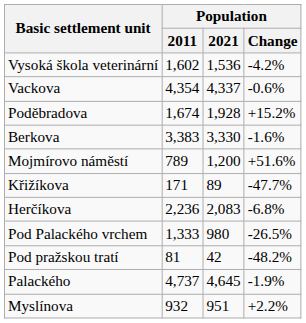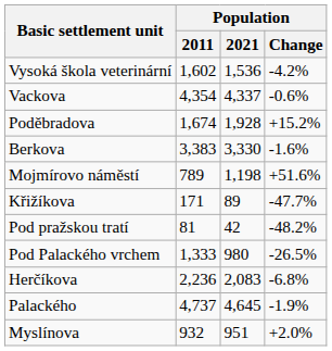Mojmírovo náměstí | Population / 2021: 1,200 -> 1,198
rows swapped: Pod pražskou tratí <-> Herčíkova
Myslínova | Population / Change: +2.2% -> +2.0%
